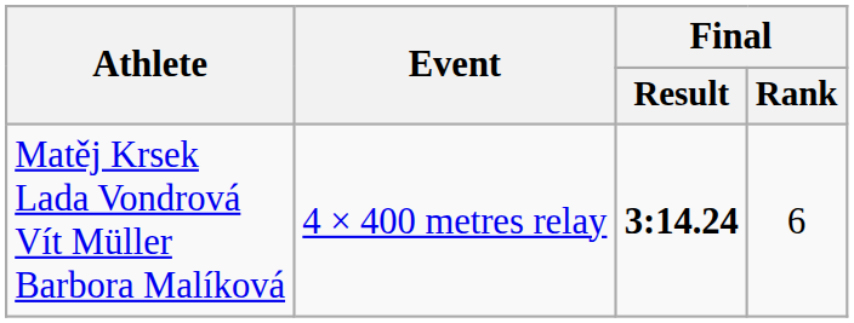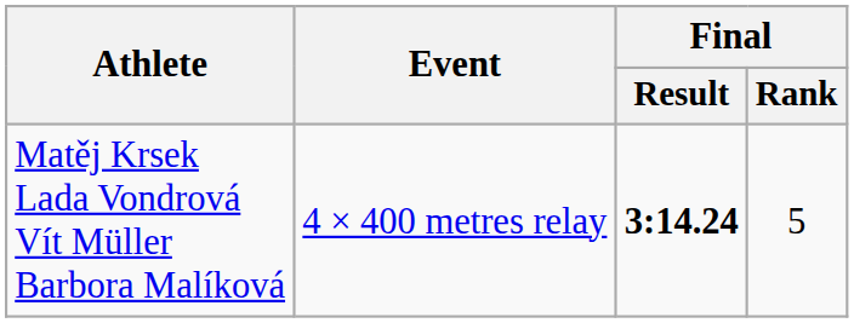Matěj Krsek Lada Vondrová Vít Müller Barbora Malíková | Final / Rank: 6 -> 5
